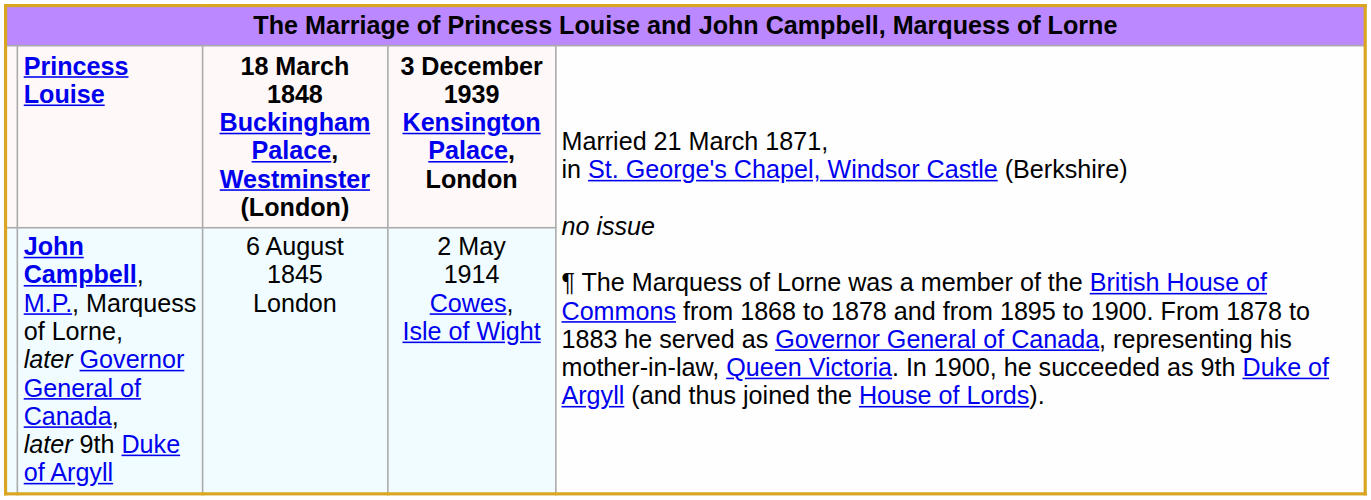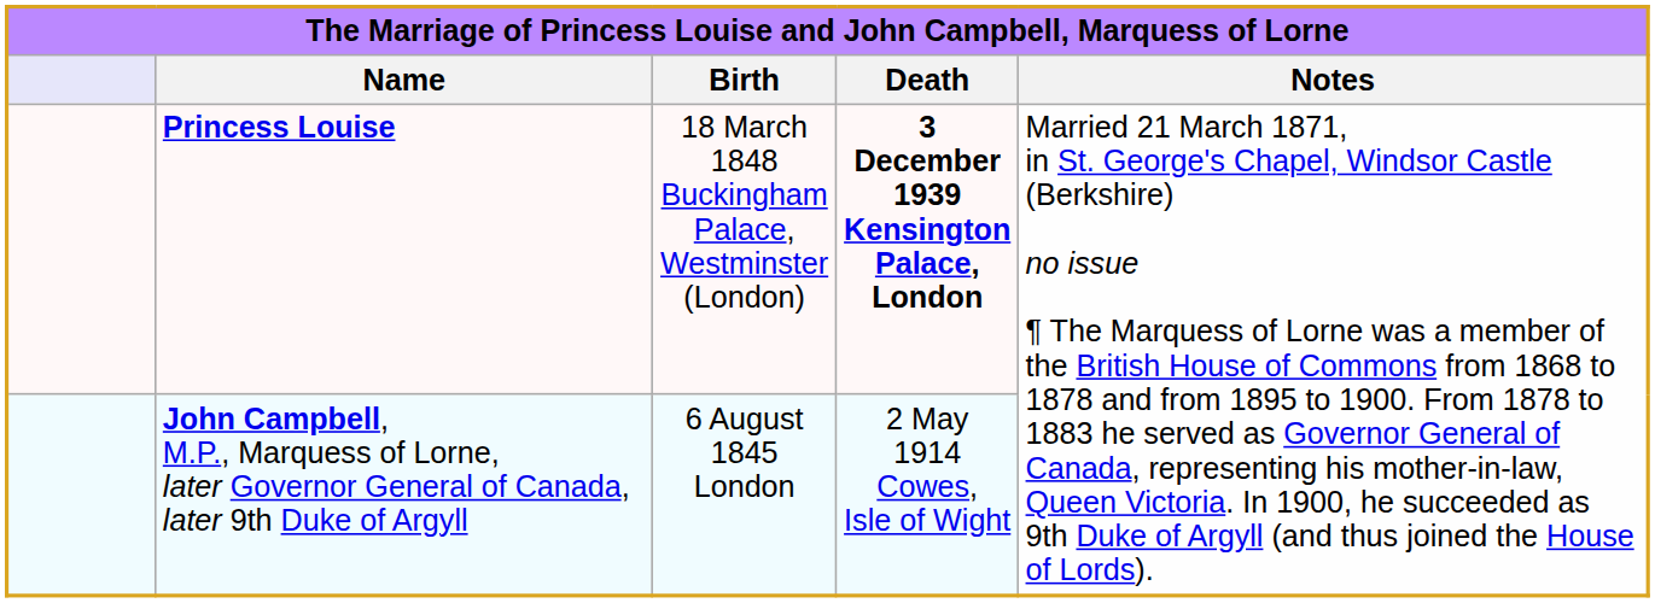+ row: Name | Birth | Death | Notes
Princess Louise | column 3: bold -> normal
